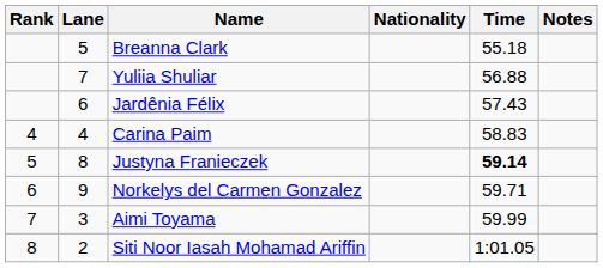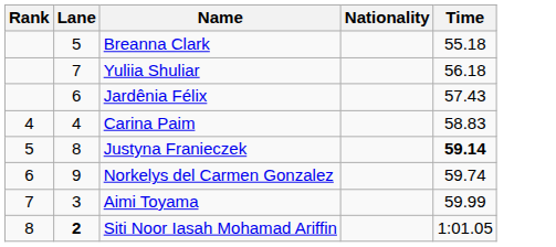- column: Notes
Yuliia Shuliar | Time: 56.88 -> 56.18
Norkelys del Carmen Gonzalez | Time: 59.71 -> 59.74
Siti Noor Iasah Mohamad Ariffin | Lane: normal -> bold
